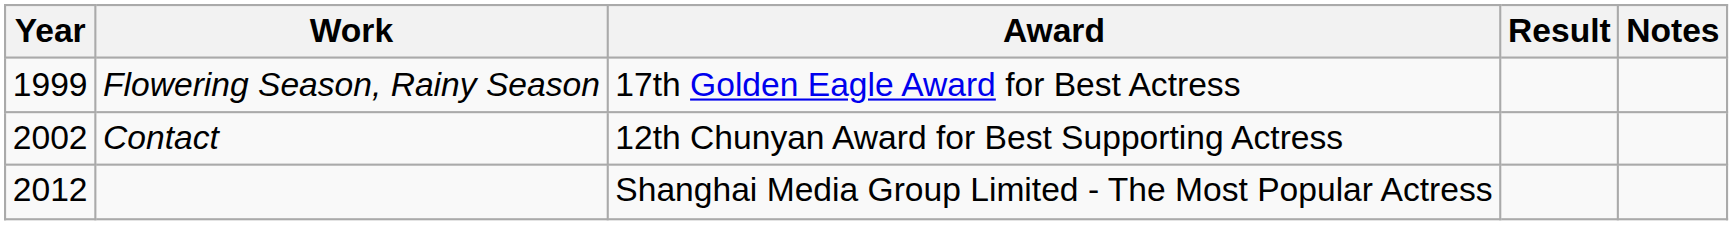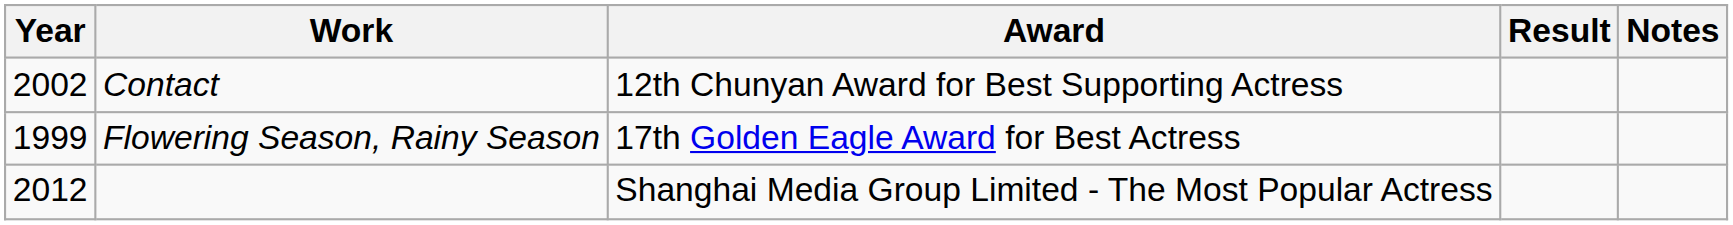rows swapped: Flowering Season, Rainy Season <-> Contact
